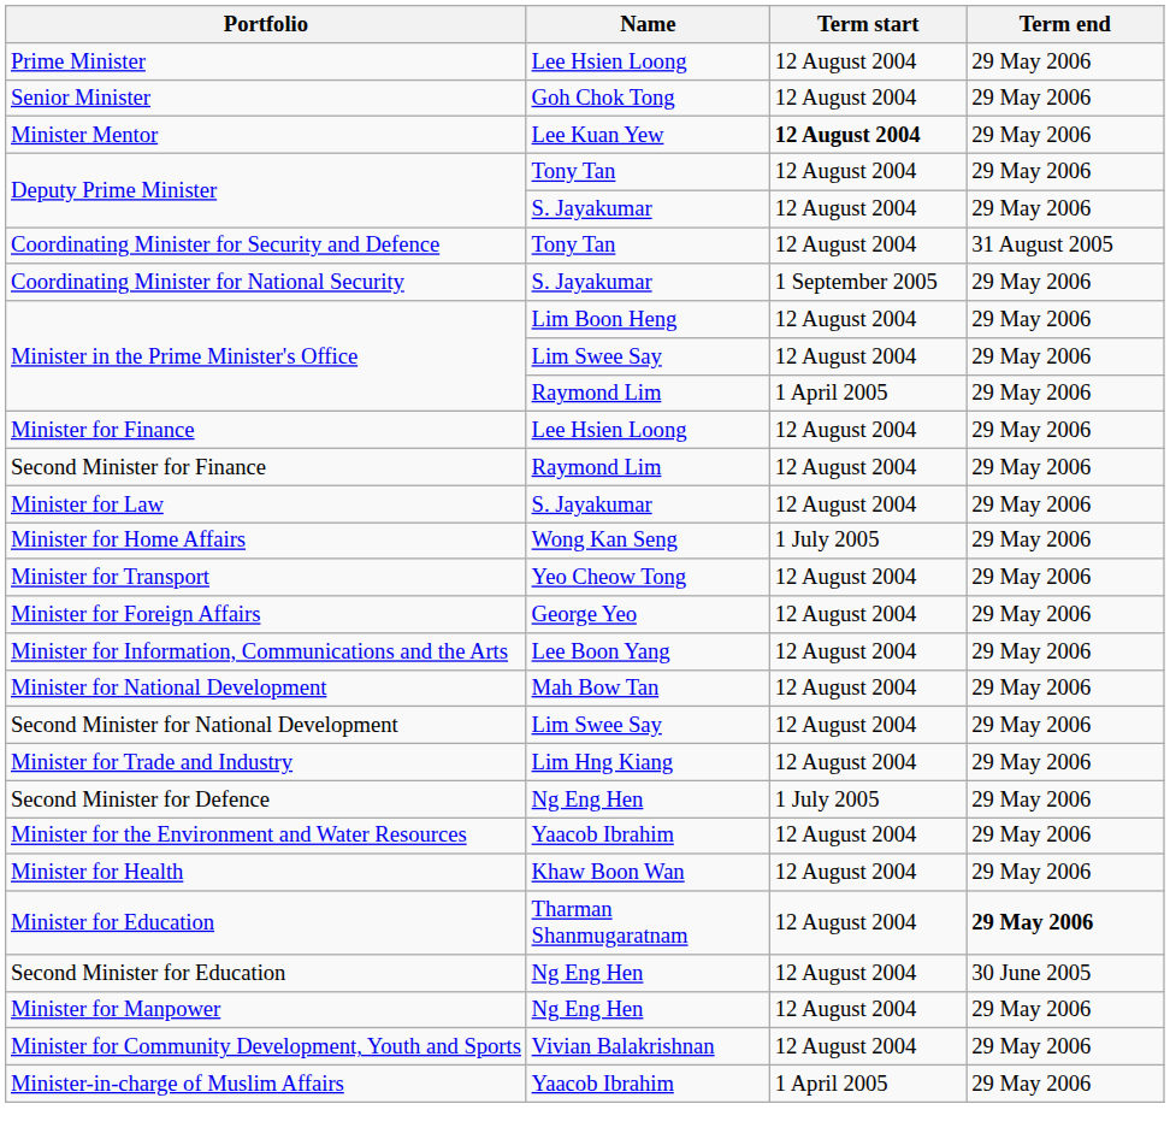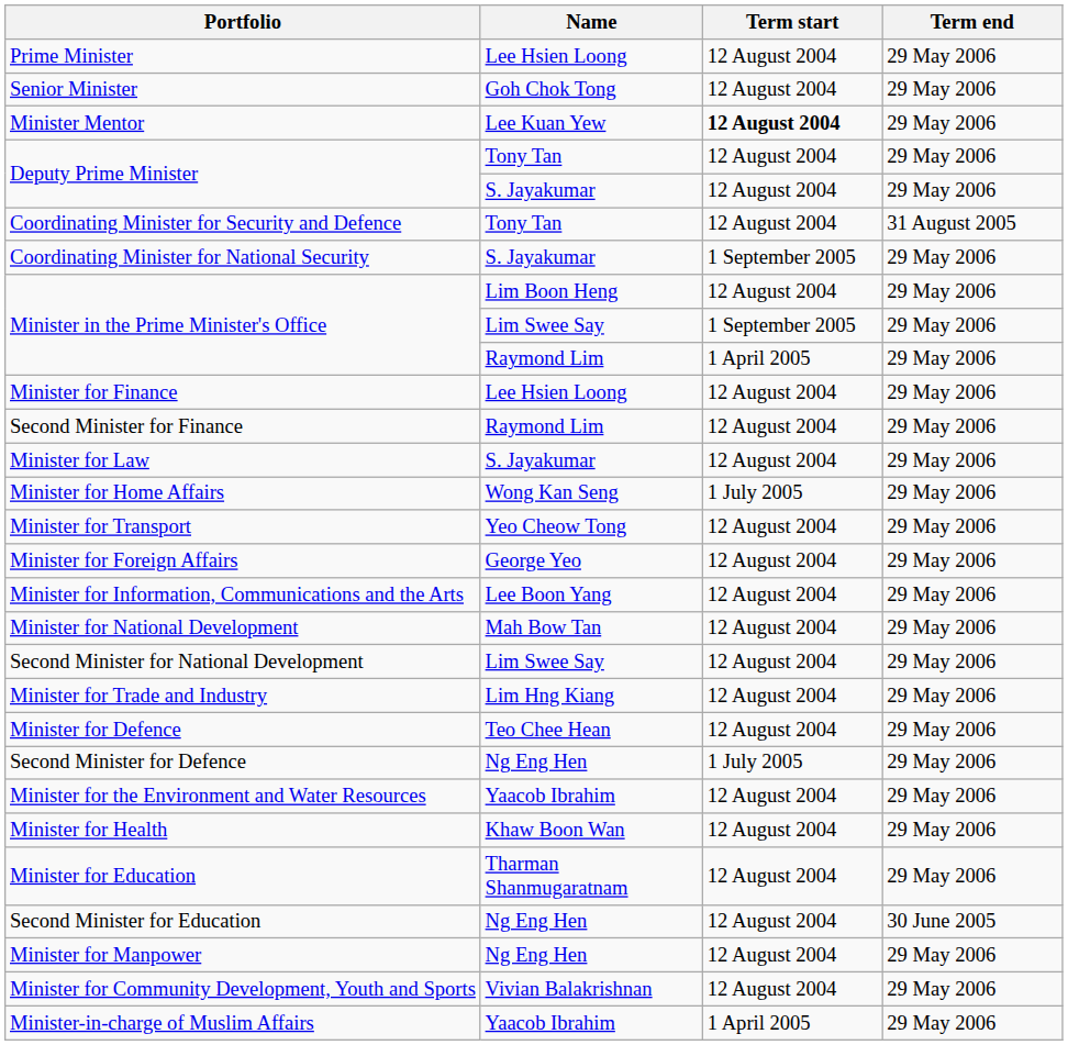Minister in the Prime Minister's Office / Lim Swee Say | Term start: 12 August 2004 -> 1 September 2005
+ row: Minister for Defence | Teo Chee Hean | 12 August 2004 | 29 May 2006
Minister for Education | Term end: bold -> normal
